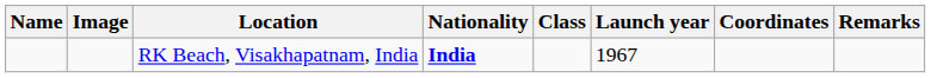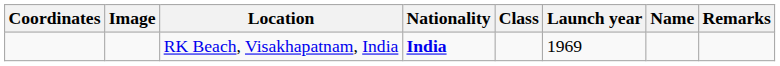columns swapped: Name <-> Coordinates
RK Beach, Visakhapatnam, India | Launch year: 1967 -> 1969
